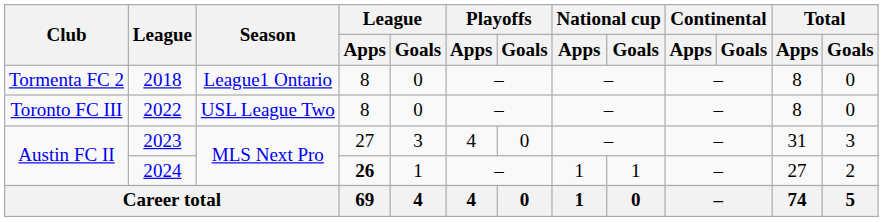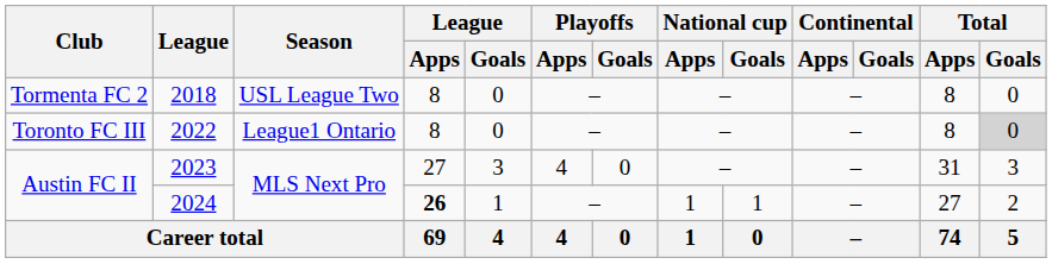2018 | Season: League1 Ontario -> USL League Two
2022 | Season: USL League Two -> League1 Ontario
2022 | Total / Goals: no background -> lightgrey background
